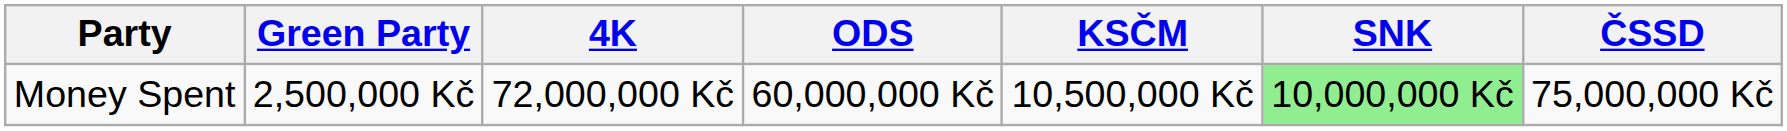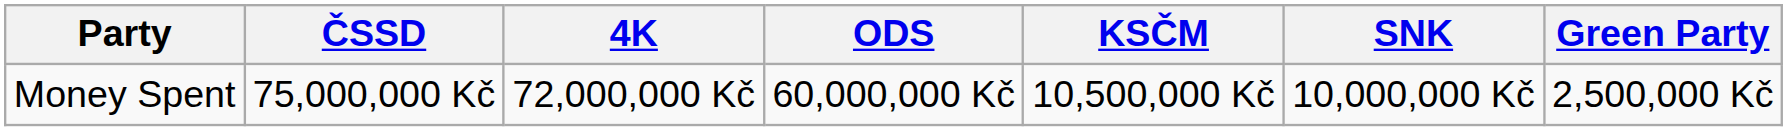columns swapped: ČSSD <-> Green Party
Money Spent | SNK: lightgreen background -> no background
